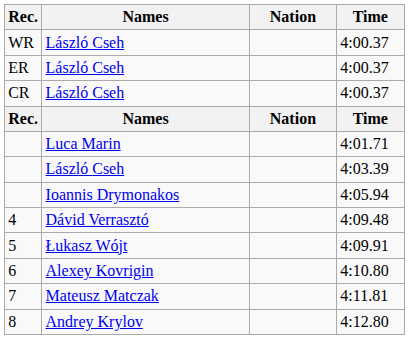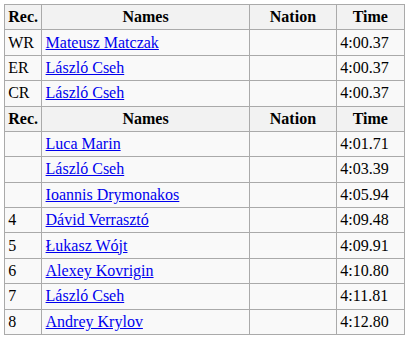WR | Names: László Cseh -> Mateusz Matczak
7 | Names: Mateusz Matczak -> László Cseh
